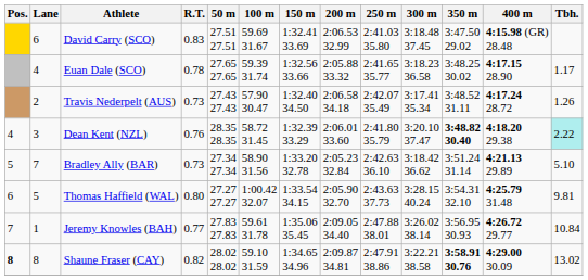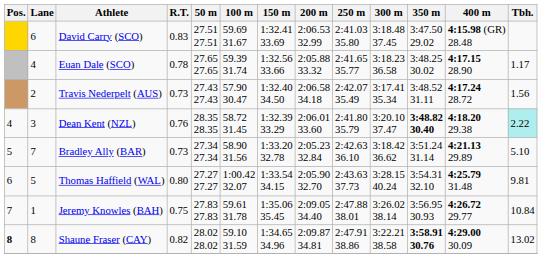Travis Nederpelt (AUS) | Tbh.: 1.26 -> 1.56
Jeremy Knowles (BAH) | R.T.: 0.77 -> 0.75
